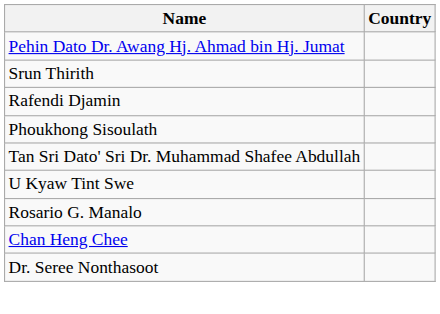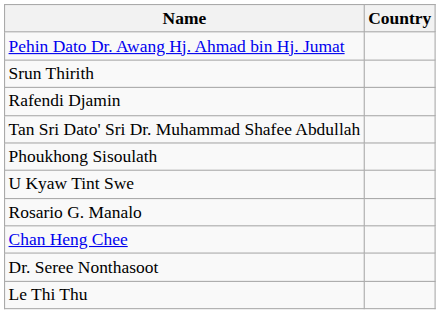rows swapped: Phoukhong Sisoulath <-> Tan Sri Dato' Sri Dr. Muhammad Shafee Abdullah
+ row: Le Thi Thu
